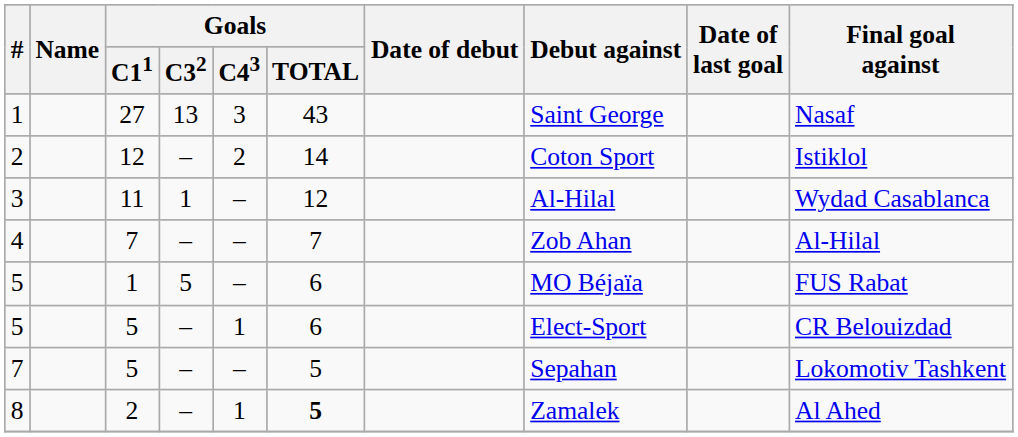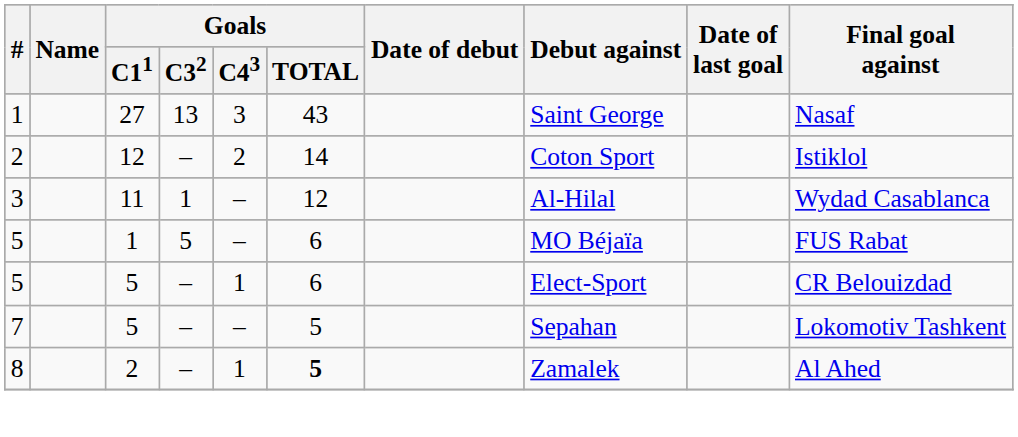- row: 4 | 7 | – | – | 7 | Zob Ahan | Al-Hilal
